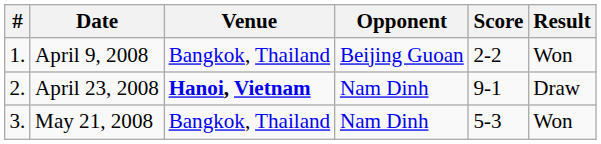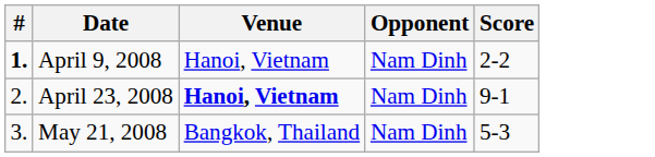- column: Result | Won | Draw | Won
April 9, 2008 | #: normal -> bold
April 9, 2008 | Venue: Bangkok, Thailand -> Hanoi, Vietnam
April 9, 2008 | Opponent: Beijing Guoan -> Nam Dinh
